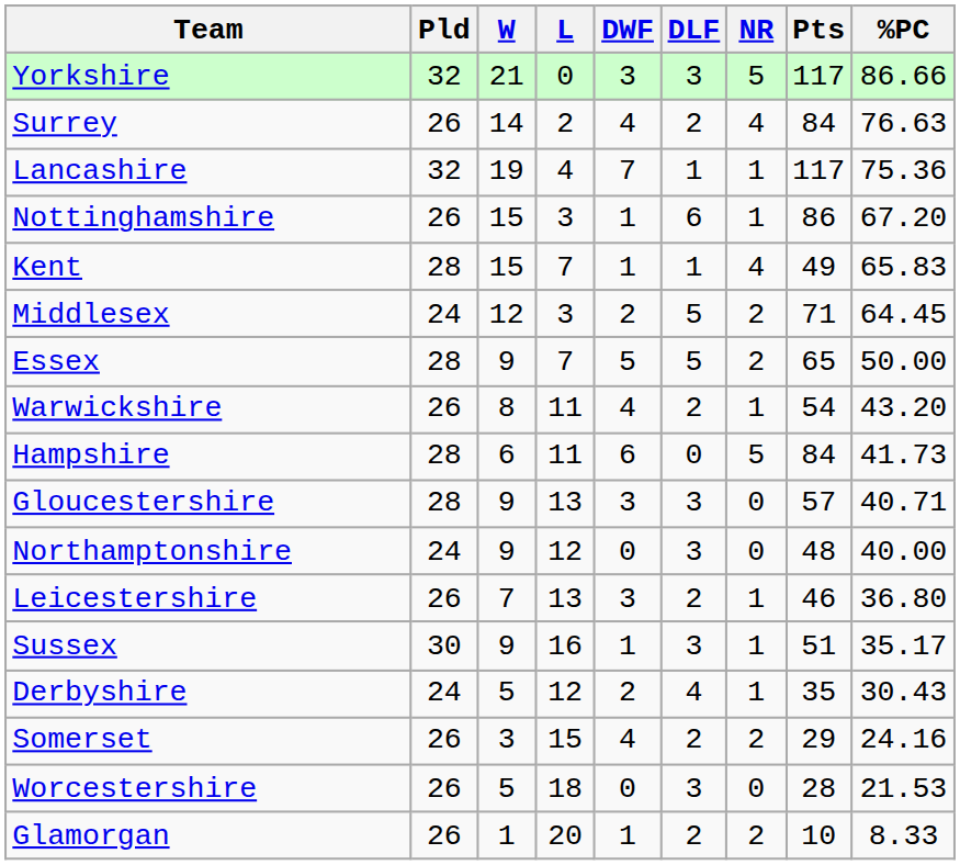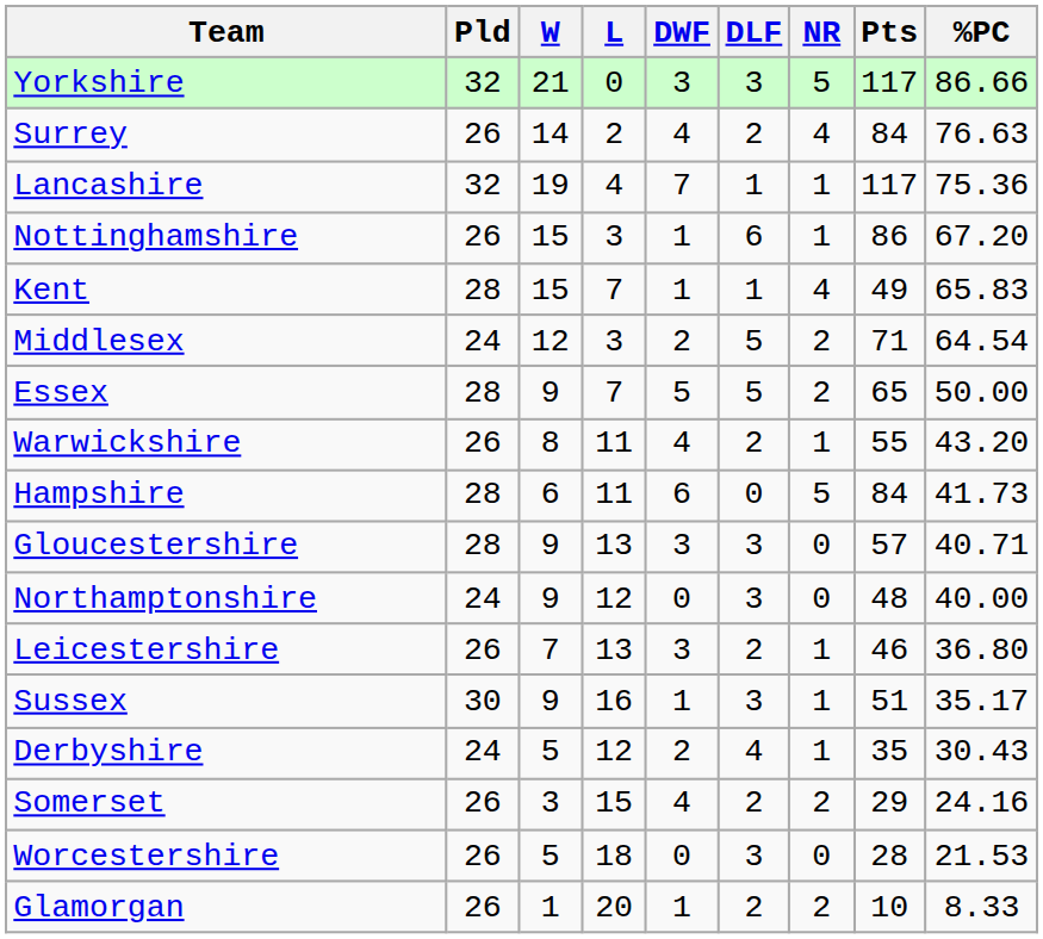Middlesex | %PC: 64.45 -> 64.54
Warwickshire | Pts: 54 -> 55
